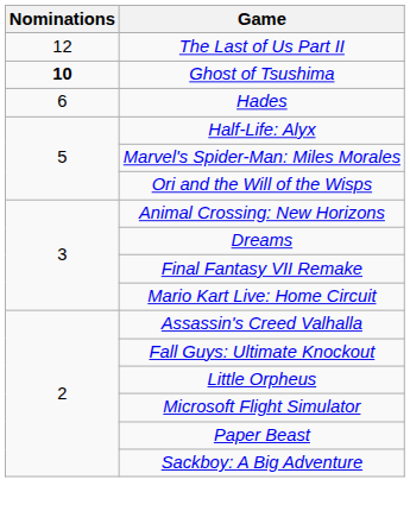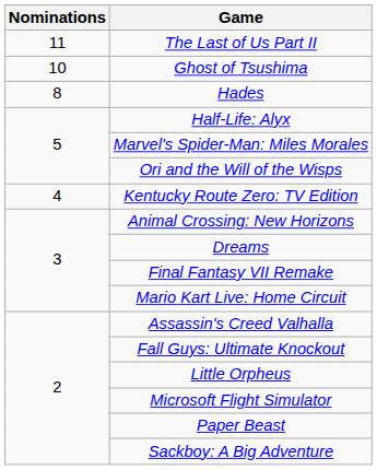The Last of Us Part II | Nominations: 12 -> 11
Ghost of Tsushima | Nominations: bold -> normal
Hades | Nominations: 6 -> 8
+ row: 4 | Kentucky Route Zero: TV Edition
